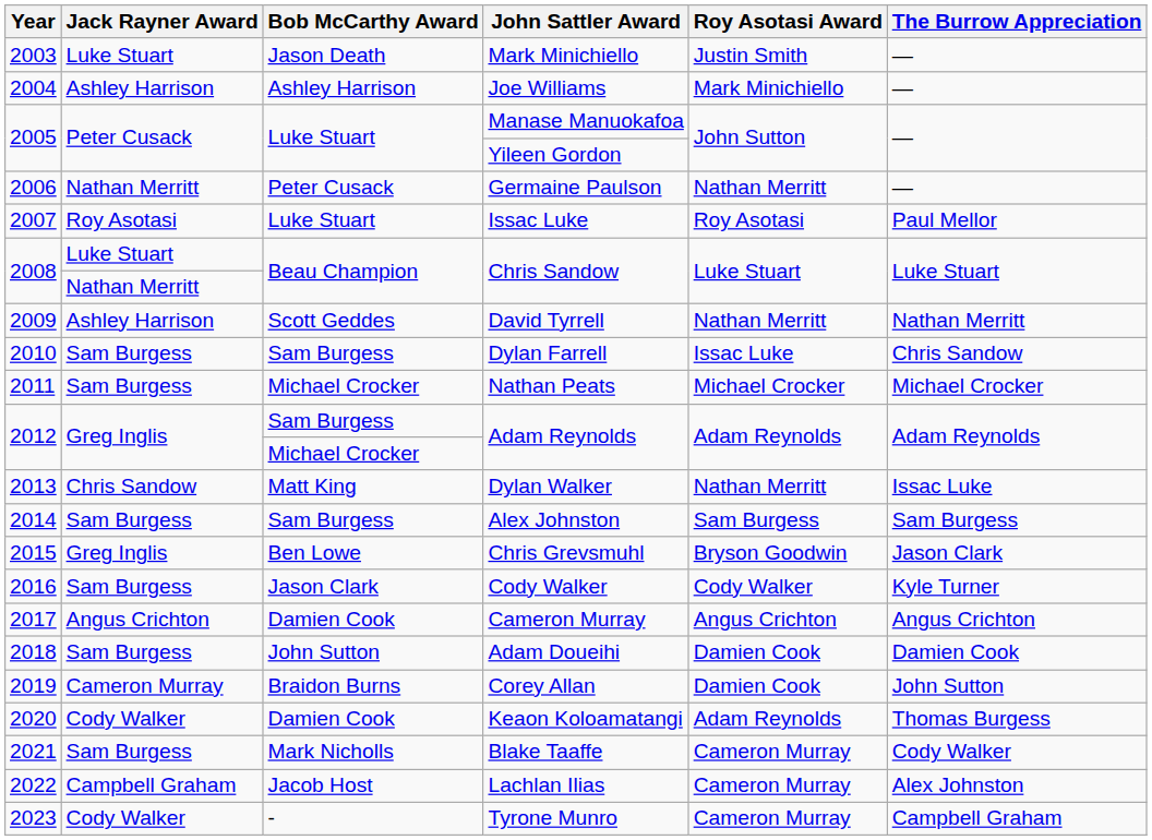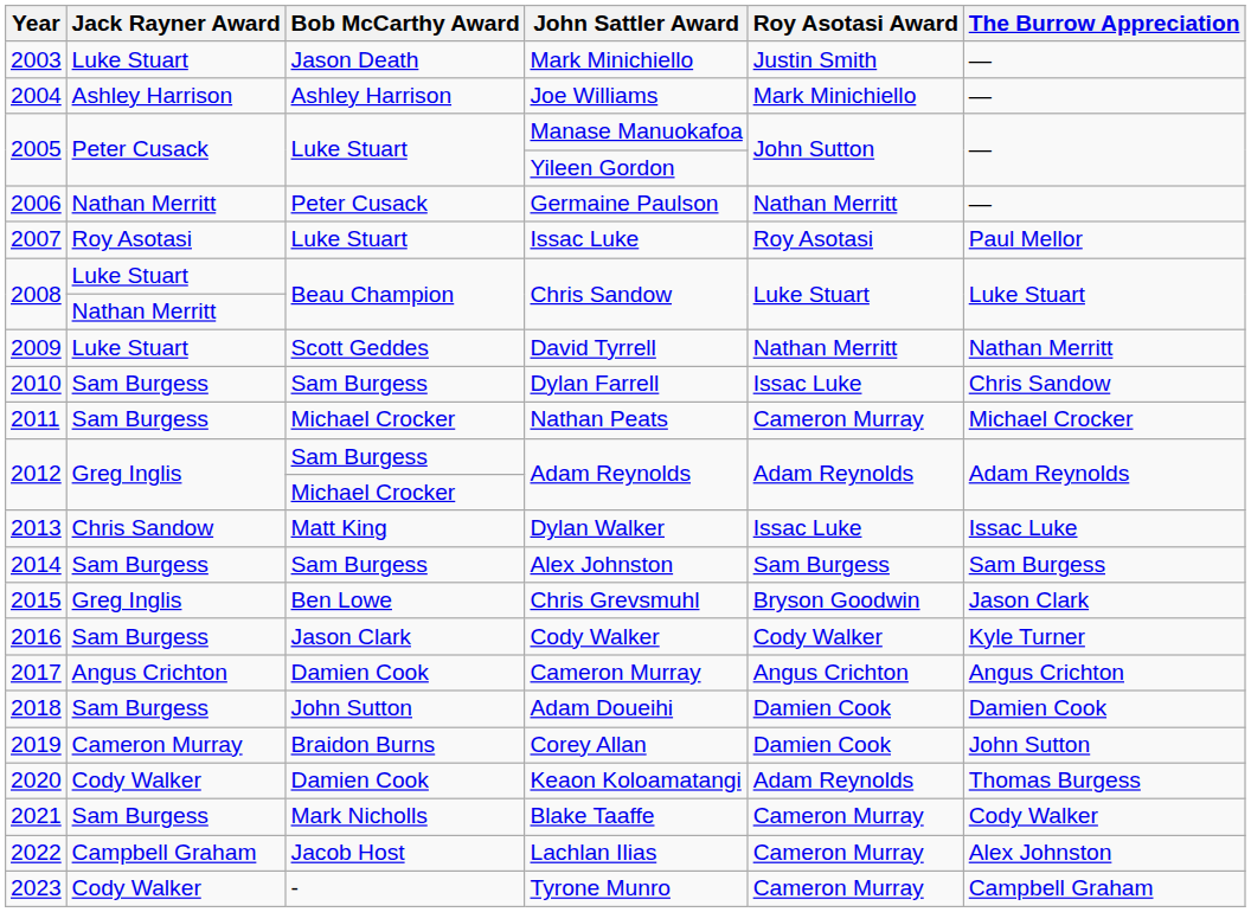David Tyrrell | Jack Rayner Award: Ashley Harrison -> Luke Stuart
Nathan Peats | Roy Asotasi Award: Michael Crocker -> Cameron Murray
Dylan Walker | Roy Asotasi Award: Nathan Merritt -> Issac Luke
